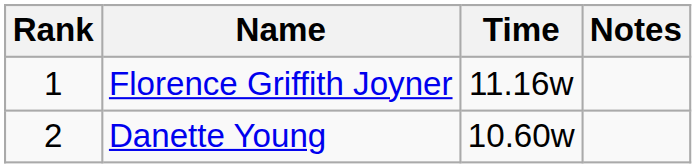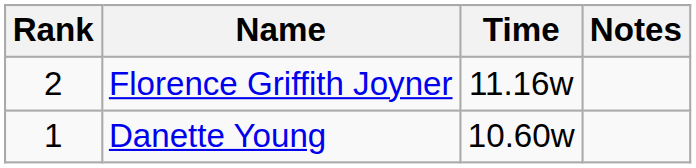Florence Griffith Joyner | Rank: 1 -> 2
Danette Young | Rank: 2 -> 1
